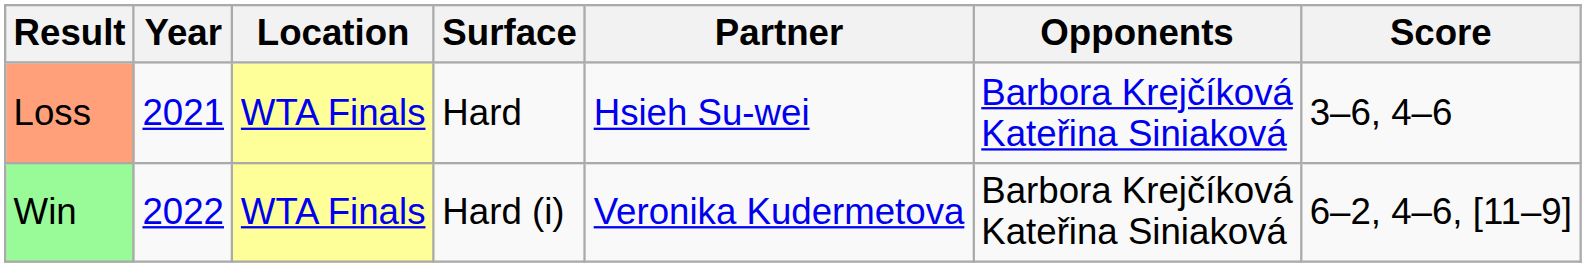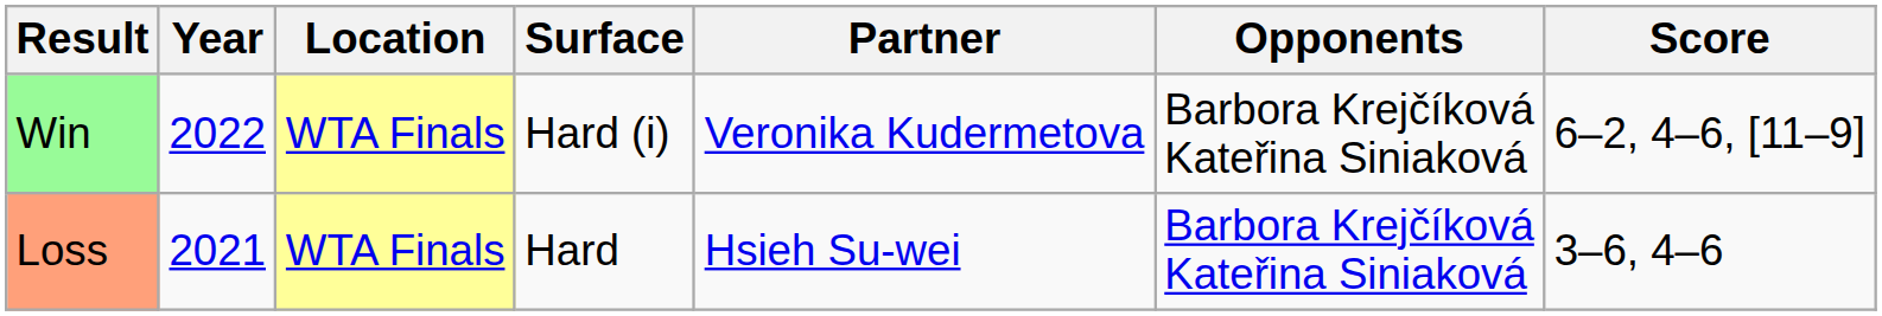rows swapped: Loss <-> Win
